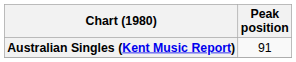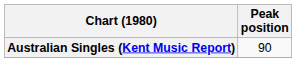Australian Singles (Kent Music Report) | Peak position: 91 -> 90
